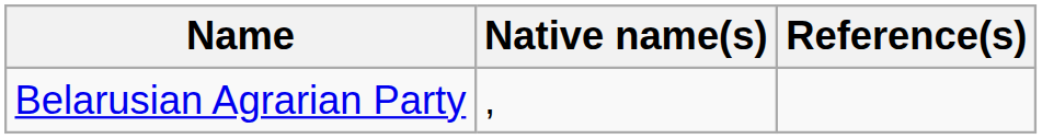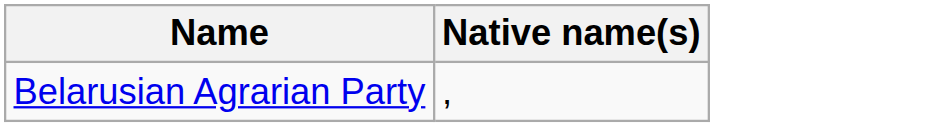- column: Reference(s)
